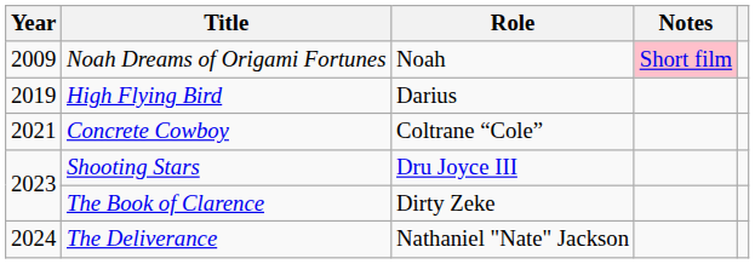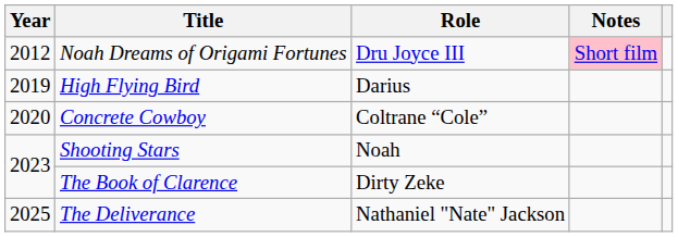Noah Dreams of Origami Fortunes | Year: 2009 -> 2012
Noah Dreams of Origami Fortunes | Role: Noah -> Dru Joyce III
Concrete Cowboy | Year: 2021 -> 2020
Shooting Stars | Role: Dru Joyce III -> Noah
The Deliverance | Year: 2024 -> 2025
